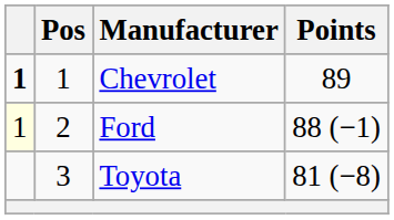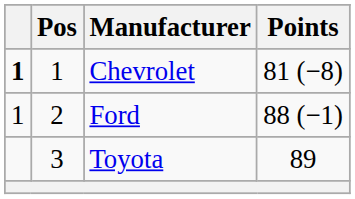Chevrolet | Points: 89 -> 81 (−8)
Ford | column 1: lightyellow background -> no background
Toyota | Points: 81 (−8) -> 89
